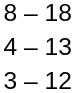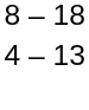- row: 3 – 12
